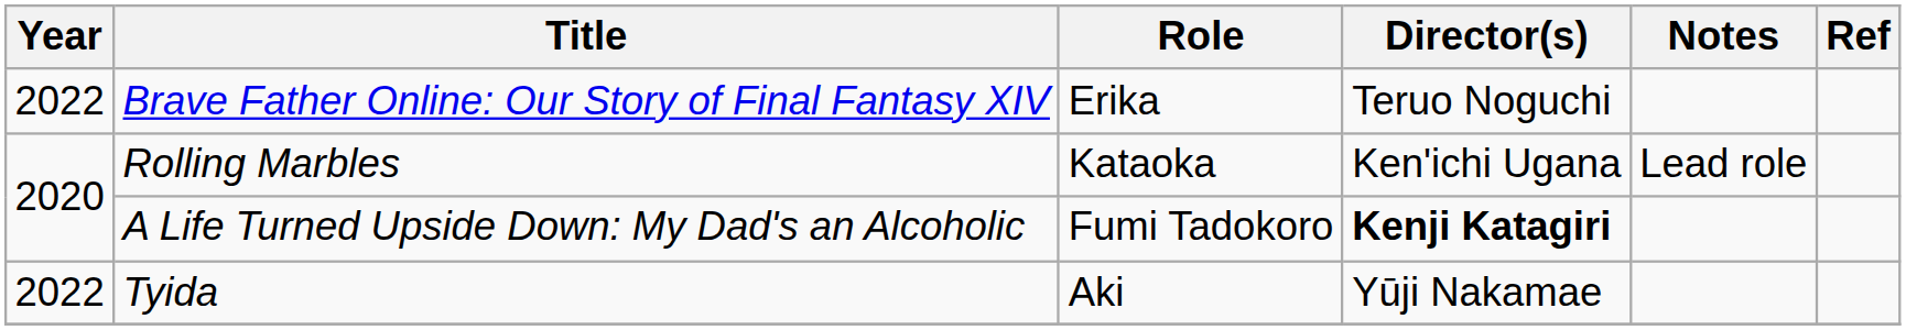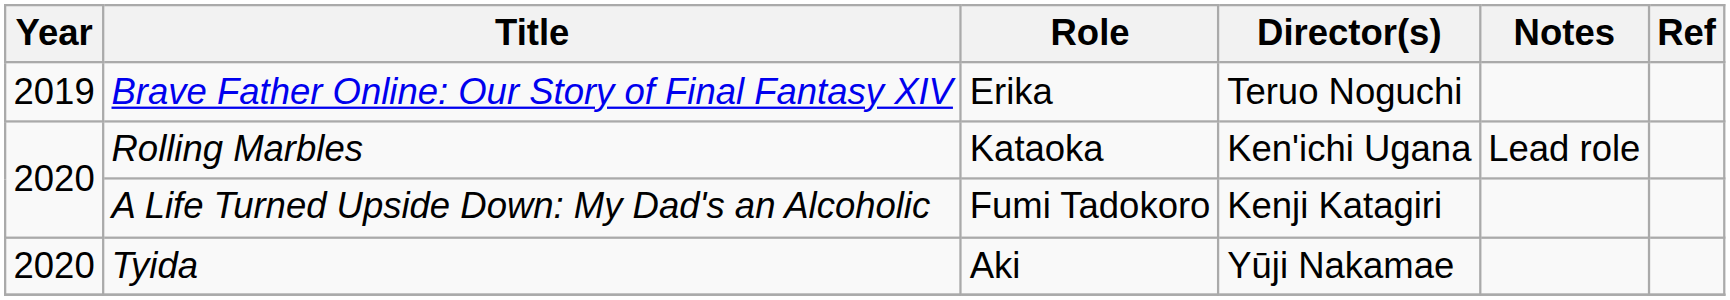Brave Father Online: Our Story of Final Fantasy XIV | Year: 2022 -> 2019
A Life Turned Upside Down: My Dad's an Alcoholic | Director(s): bold -> normal
Tyida | Year: 2022 -> 2020
